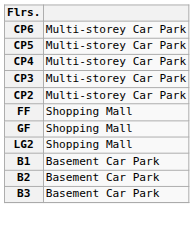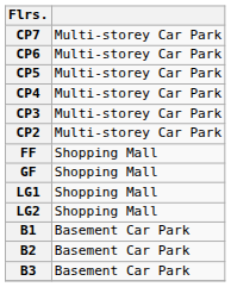+ row: CP7 | Multi-storey Car Park
+ row: LG1 | Shopping Mall
